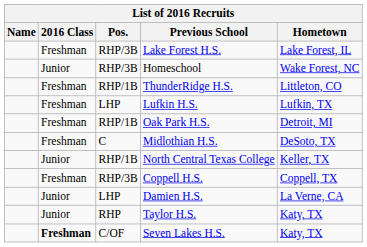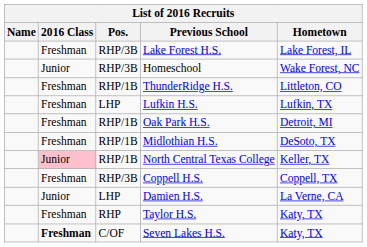Midlothian H.S. | Pos.: C -> RHP/1B
North Central Texas College | 2016 Class: no background -> pink background
Taylor H.S. | 2016 Class: Junior -> Freshman
